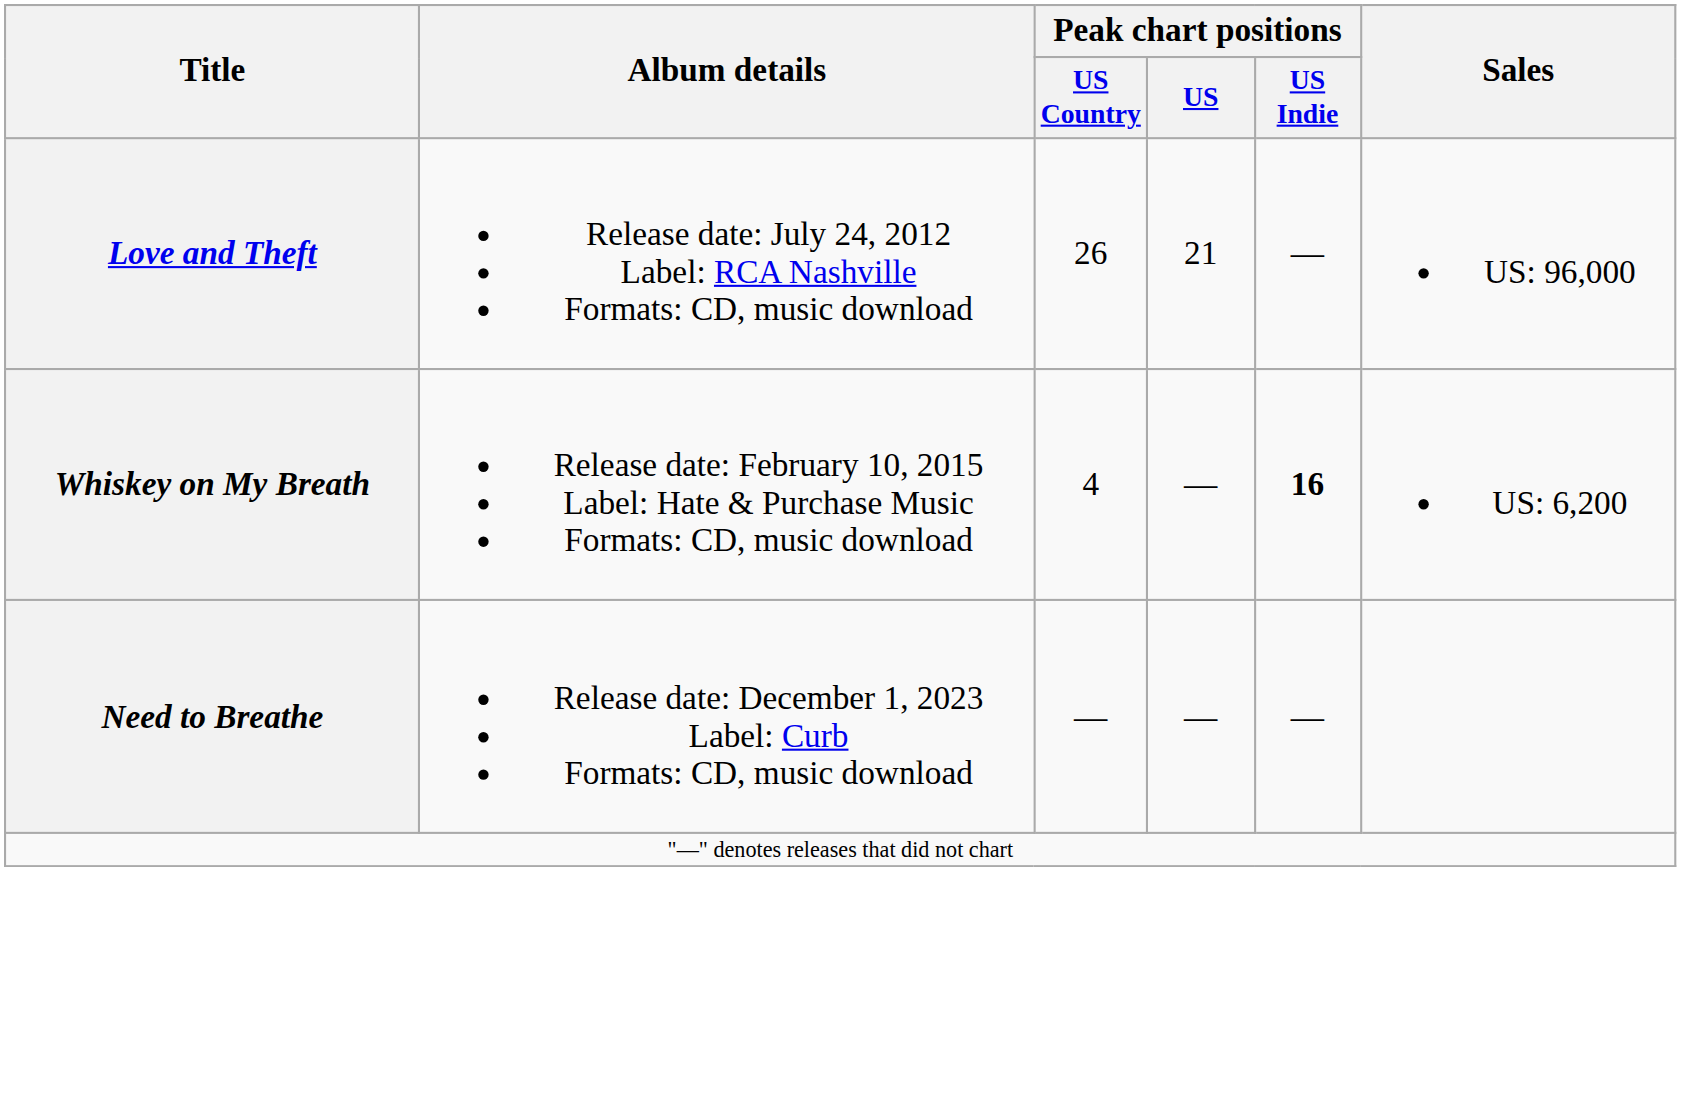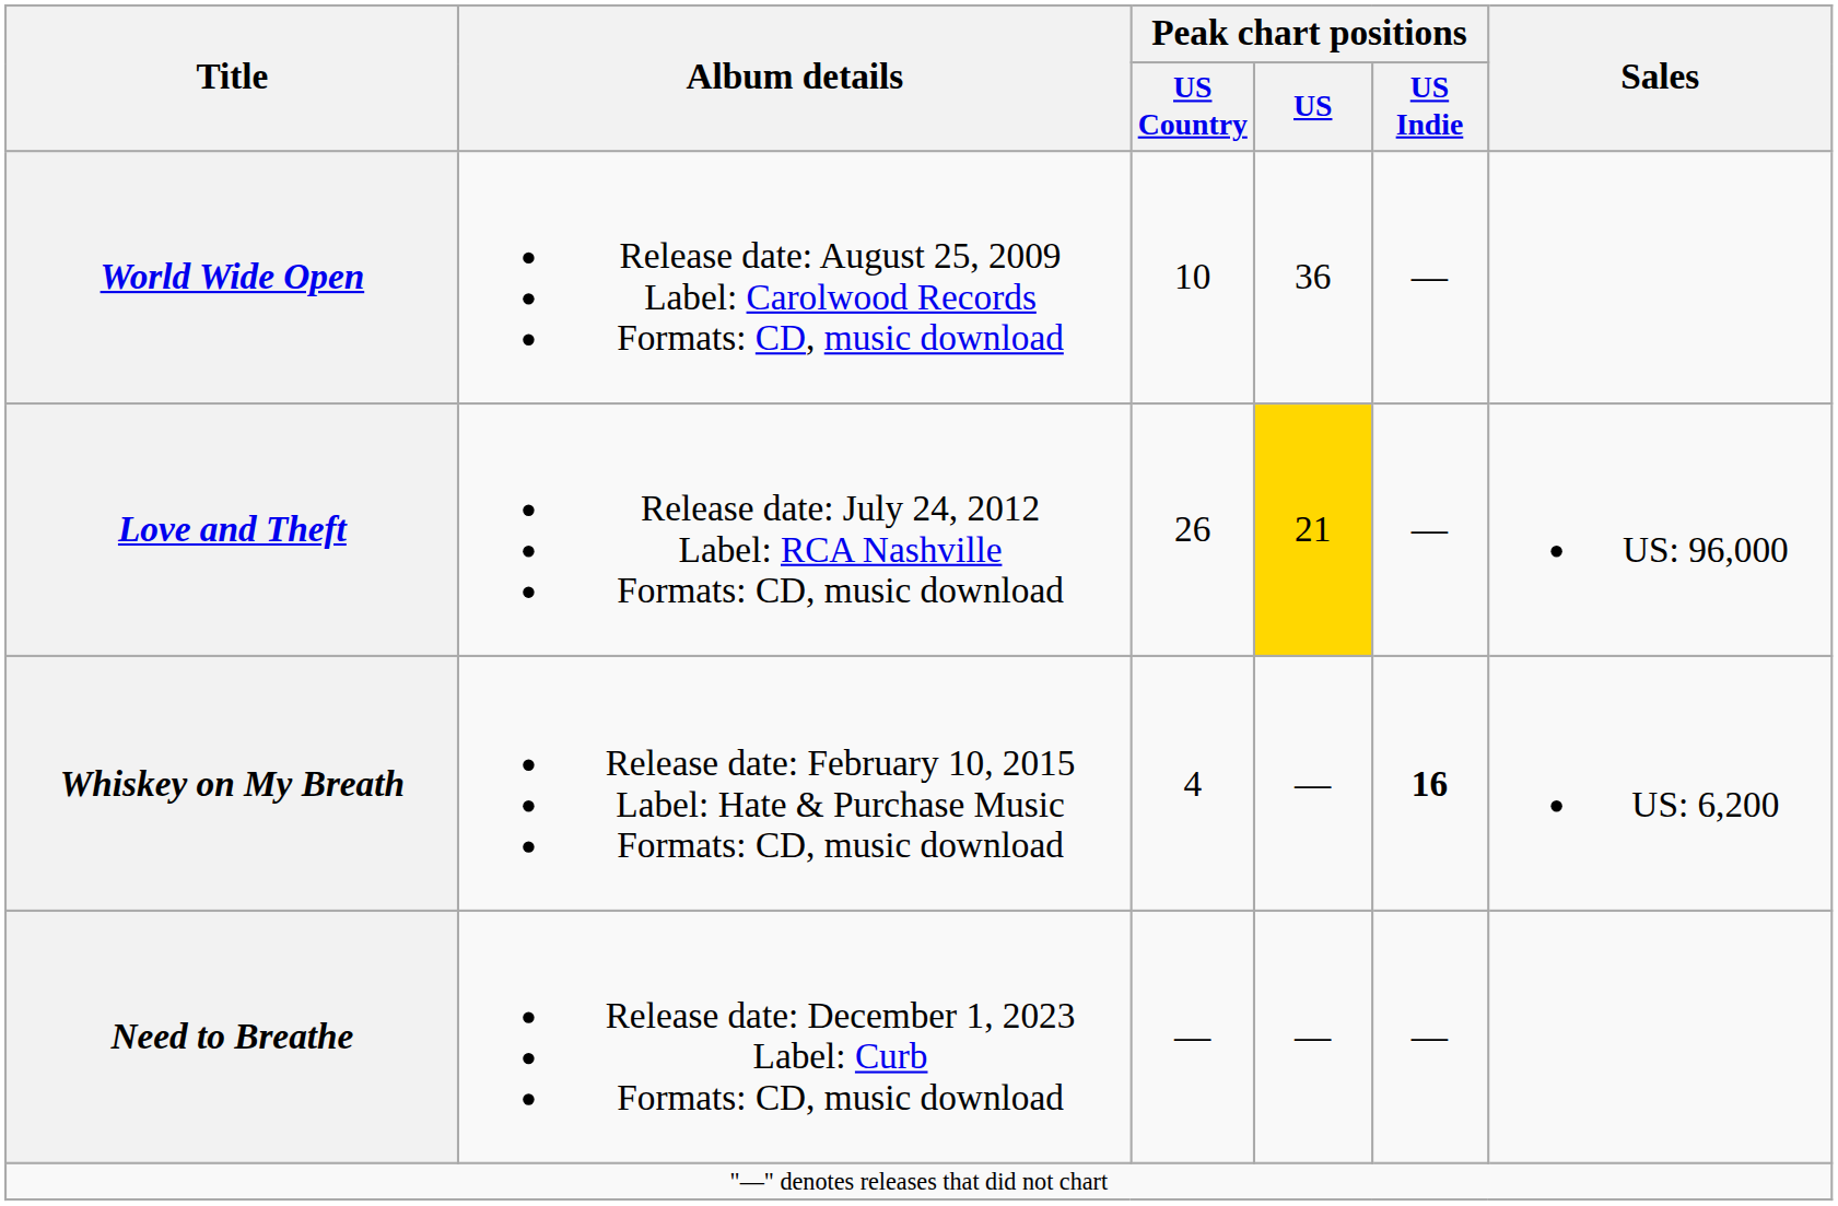+ row: World Wide Open | Release date: August 25, 2009 Label: Carolwood Records Formats: CD, music download | 10 | 36 | —
Love and Theft | Peak chart positions / US: no background -> gold background
